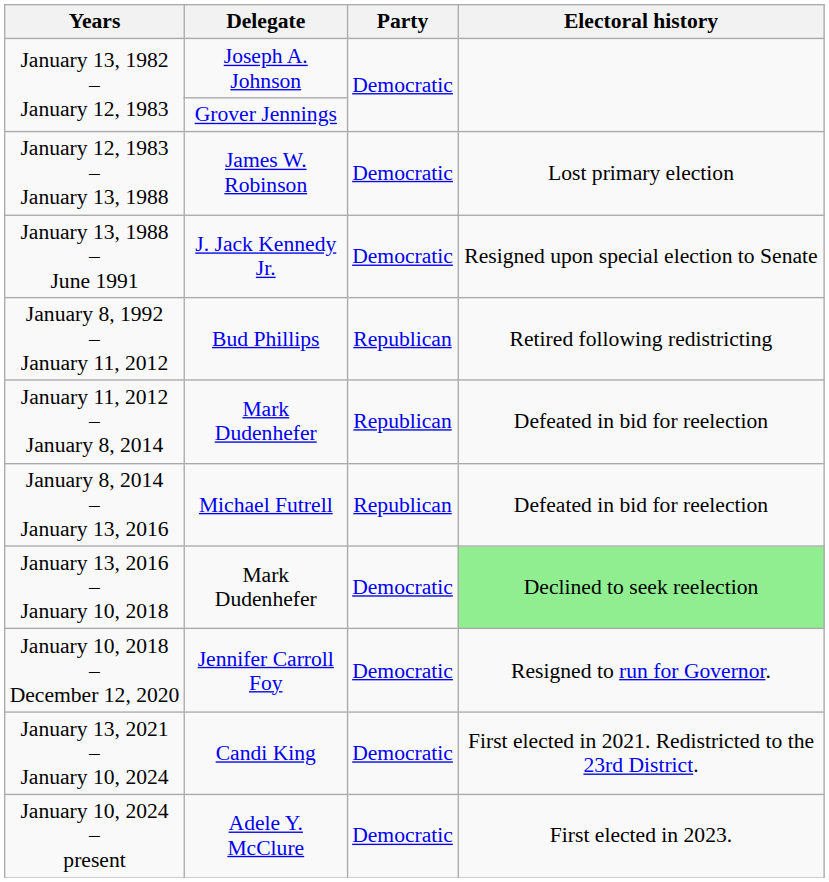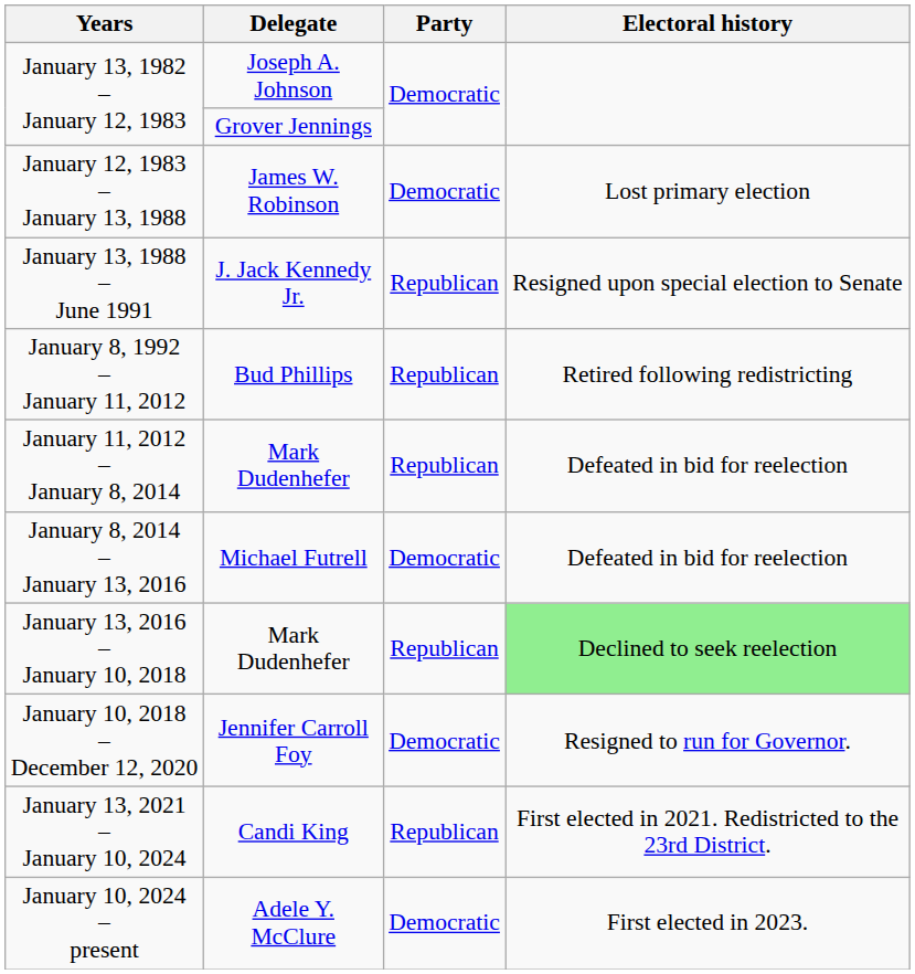January 13, 1988 – June 1991 | Party: Democratic -> Republican
January 8, 2014 – January 13, 2016 | Party: Republican -> Democratic
January 13, 2016 – January 10, 2018 | Party: Democratic -> Republican
January 13, 2021 – January 10, 2024 | Party: Democratic -> Republican
